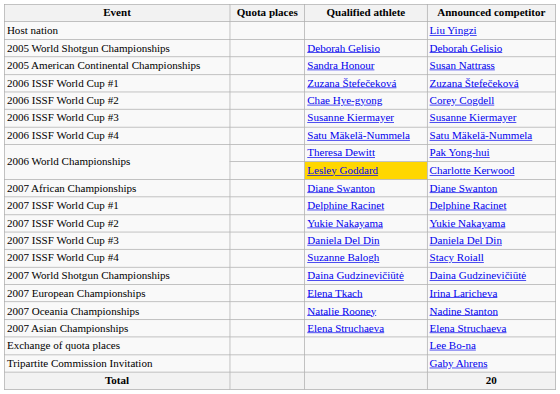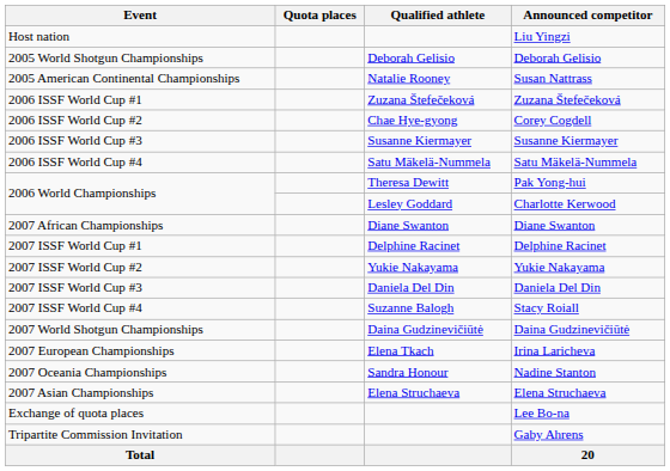Susan Nattrass | Qualified athlete: Sandra Honour -> Natalie Rooney
Charlotte Kerwood | Qualified athlete: gold background -> no background
Nadine Stanton | Qualified athlete: Natalie Rooney -> Sandra Honour
